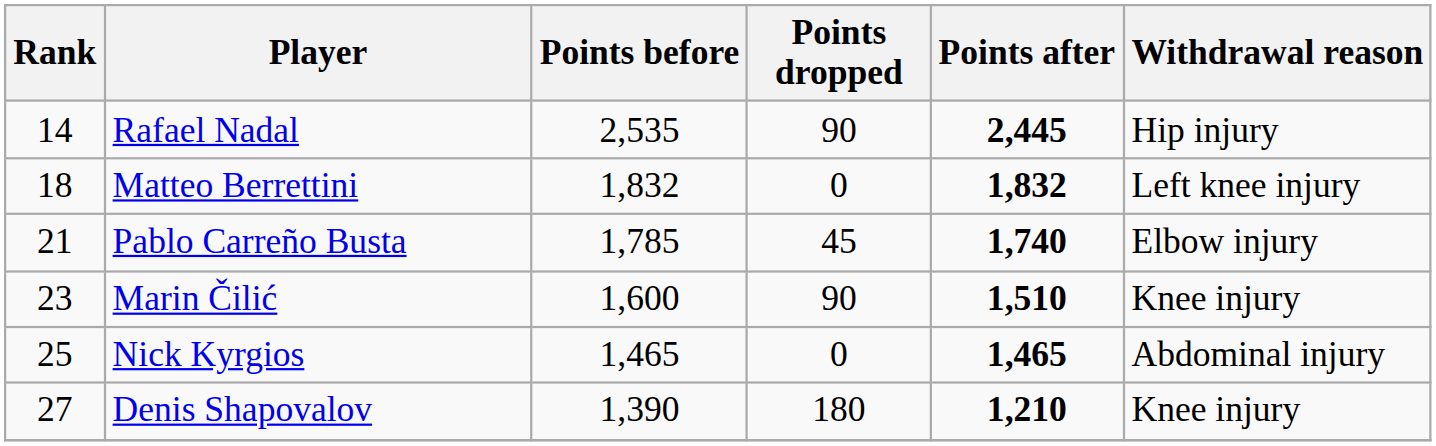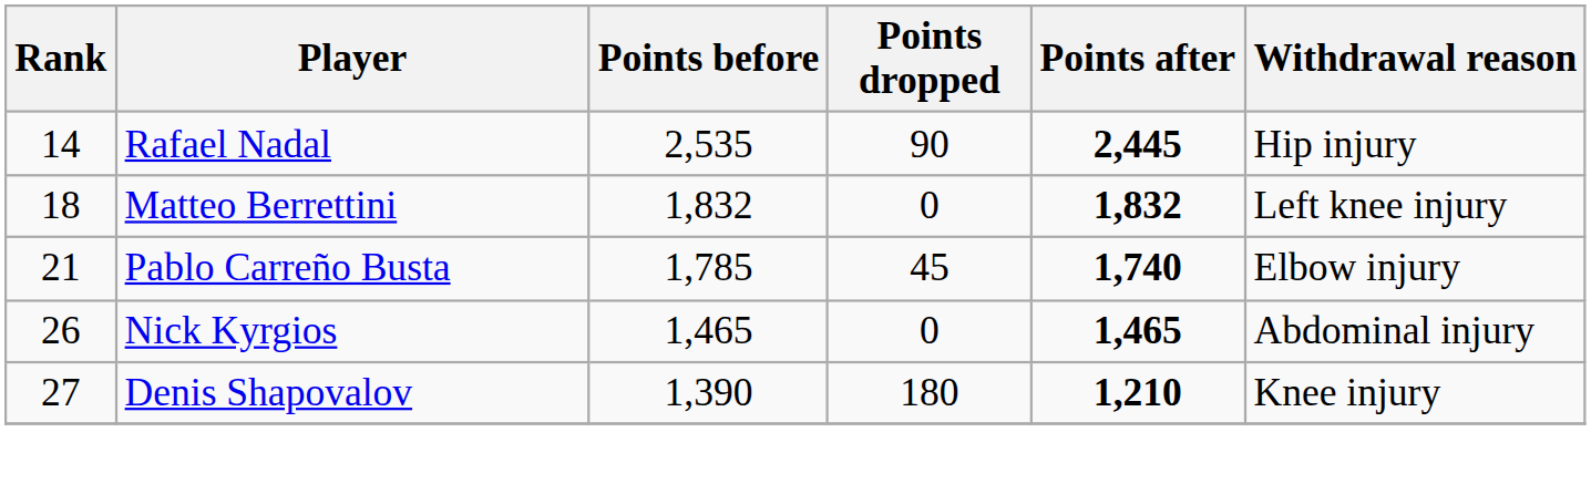- row: 23 | Marin Čilić | 1,600 | 90 | 1,510 | Knee injury
Nick Kyrgios | Rank: 25 -> 26
